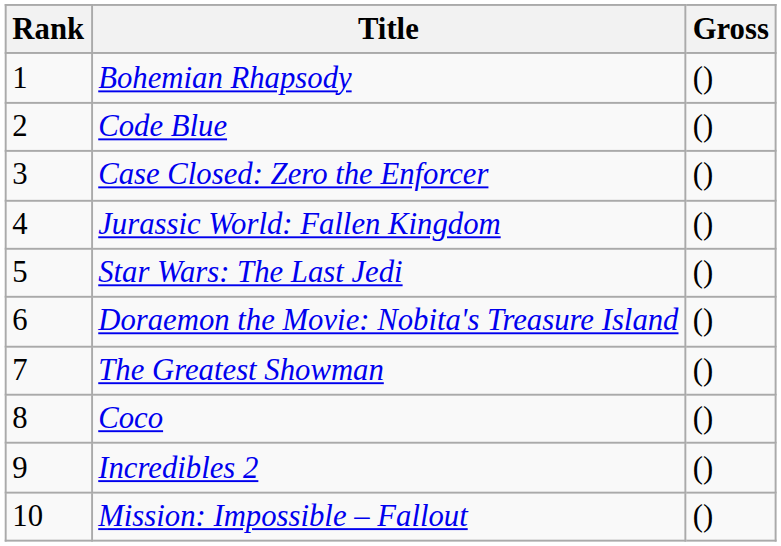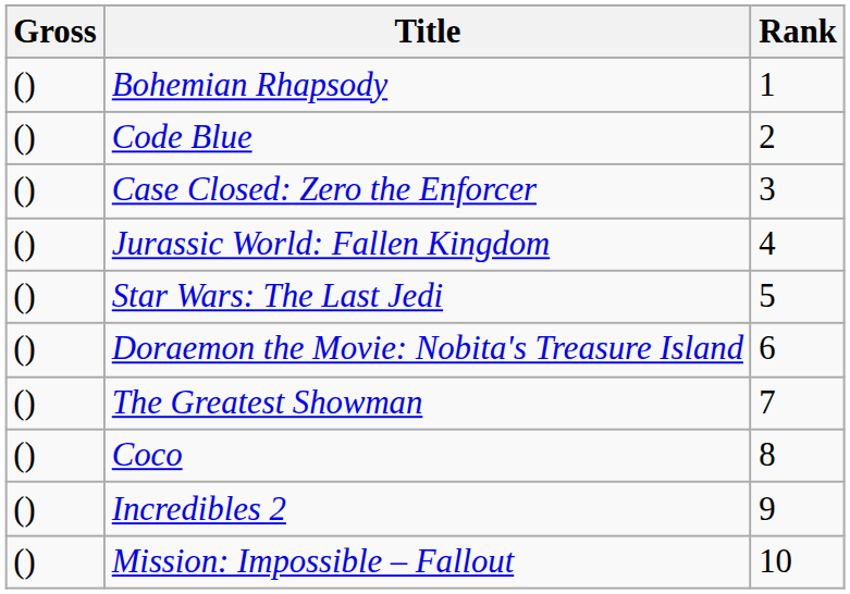columns swapped: Rank <-> Gross
